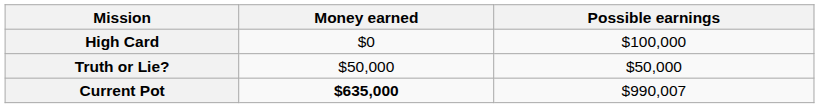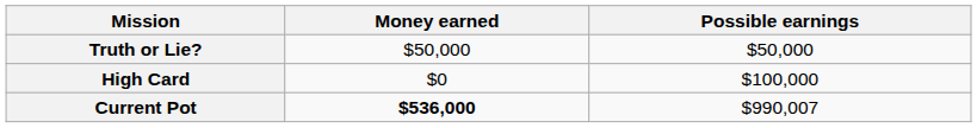rows swapped: High Card <-> Truth or Lie?
Current Pot | Money earned: $635,000 -> $536,000
